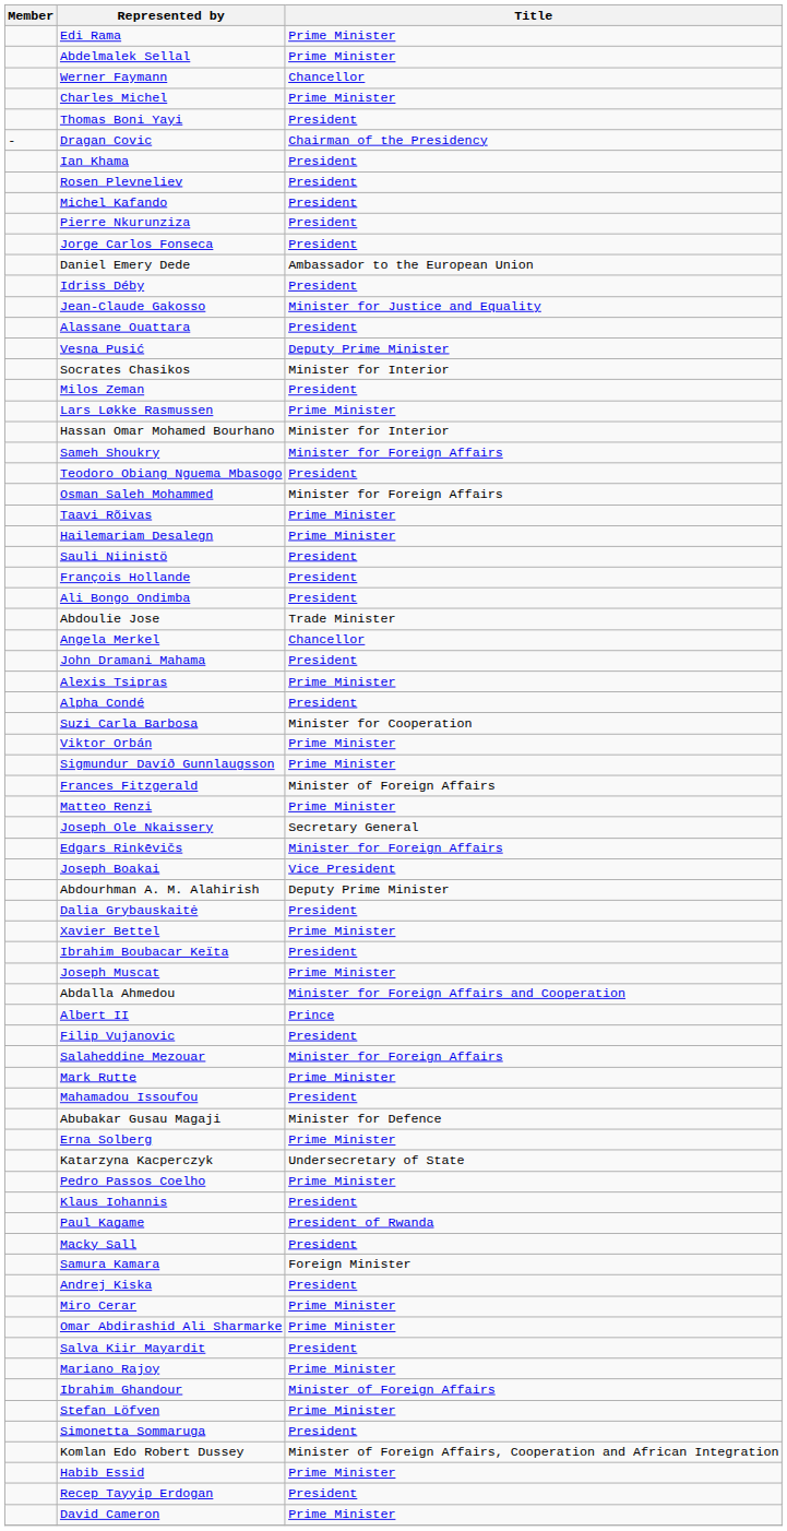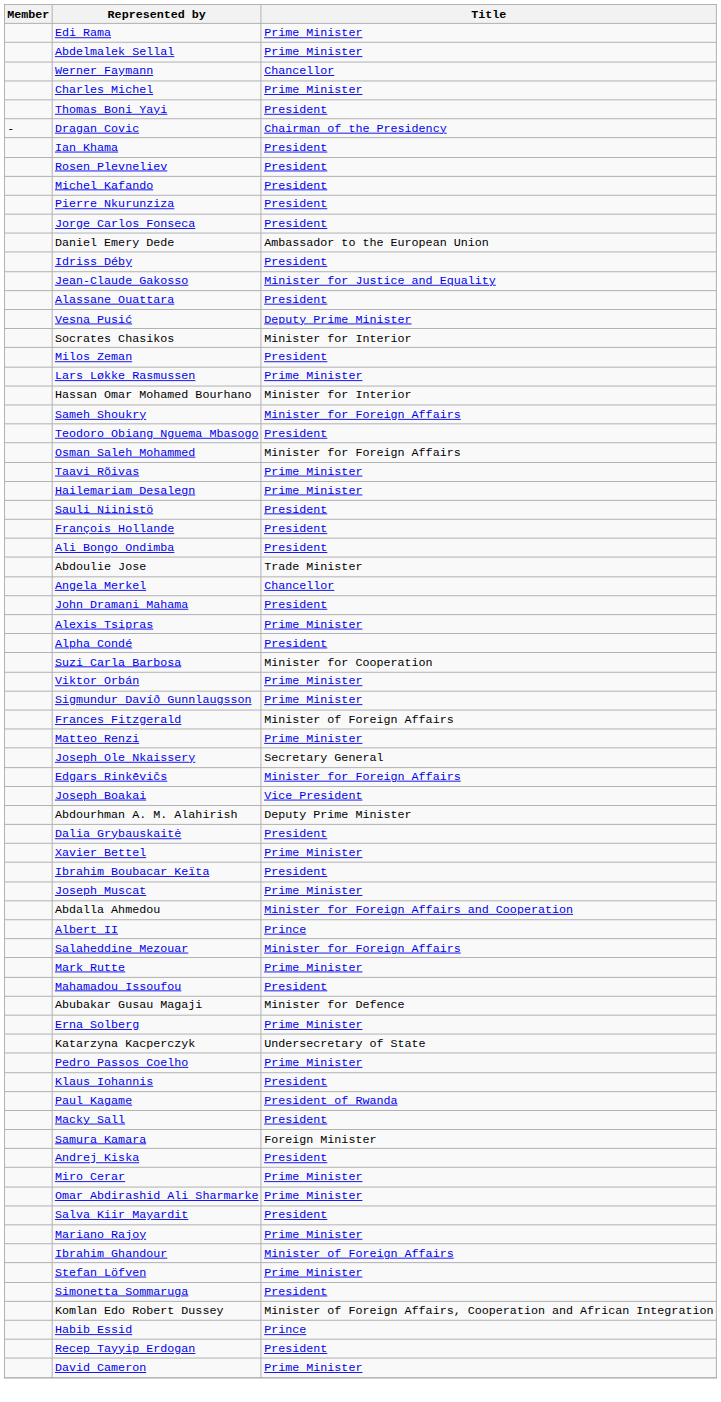- row: Filip Vujanovic | President
Habib Essid | Title: Prime Minister -> Prince
